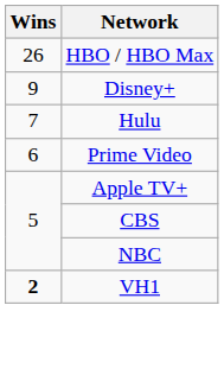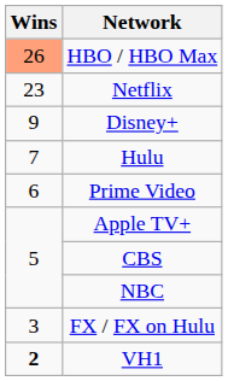HBO / HBO Max | Wins: no background -> lightsalmon background
+ row: 23 | Netflix
+ row: 3 | FX / FX on Hulu
